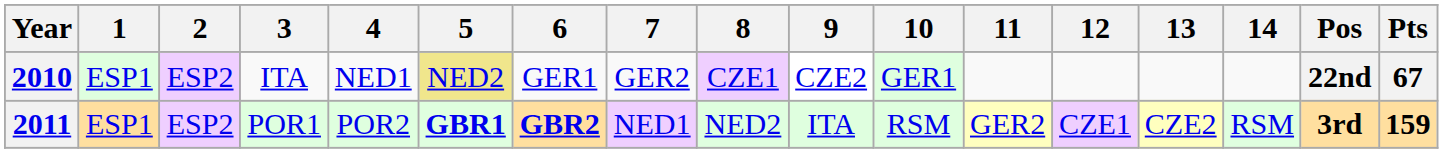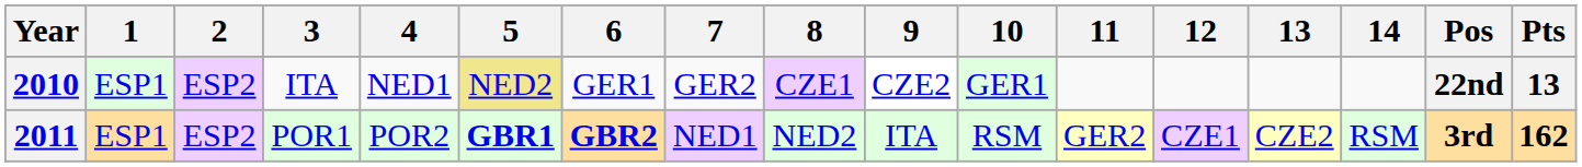2010 | Pts: 67 -> 13
2011 | Pts: 159 -> 162
